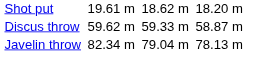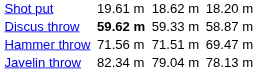Discus throw | column 3: normal -> bold
+ row: Hammer throw | 71.56 m | 71.51 m | 69.47 m
